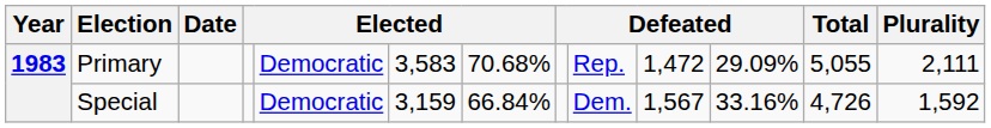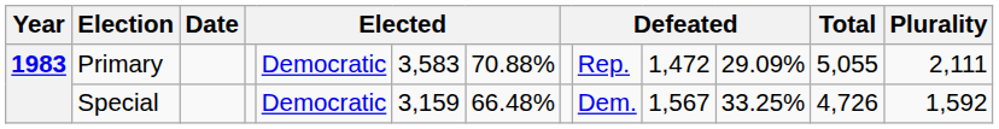Primary | column 7: 70.68% -> 70.88%
Special | column 7: 66.84% -> 66.48%
Special | column 11: 33.16% -> 33.25%
